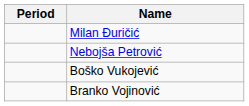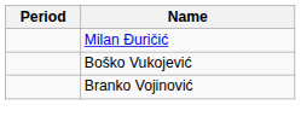- row: Nebojša Petrović
